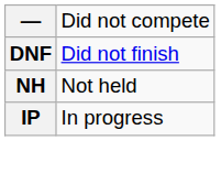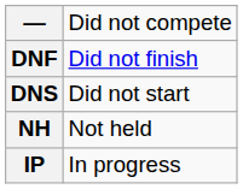+ row: DNS | Did not start
